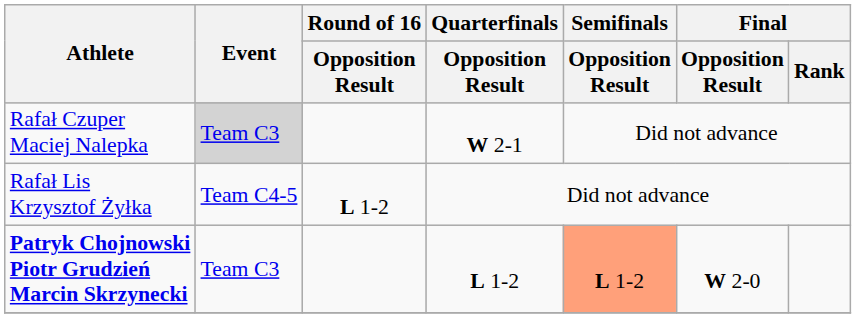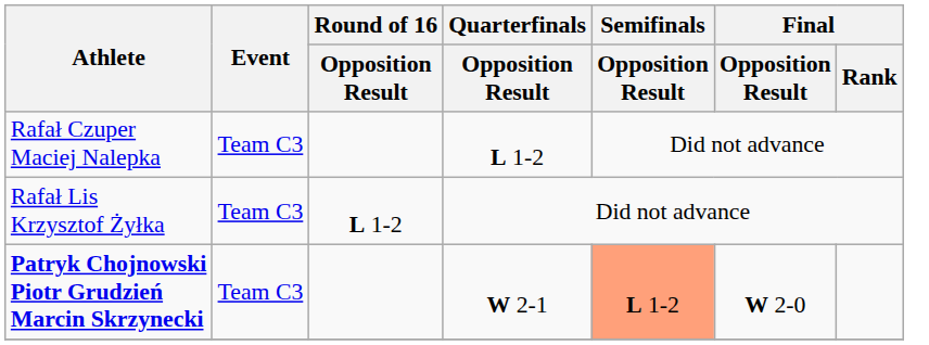Rafał Czuper Maciej Nalepka | Event: lightgrey background -> no background
Rafał Czuper Maciej Nalepka | Quarterfinals / Opposition Result: W 2-1 -> L 1-2
Rafał Lis Krzysztof Żyłka | Event: Team C4-5 -> Team C3
Patryk Chojnowski Piotr Grudzień Marcin Skrzynecki | Quarterfinals / Opposition Result: L 1-2 -> W 2-1
